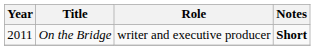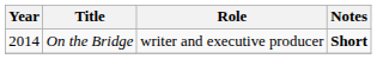On the Bridge | Year: 2011 -> 2014
